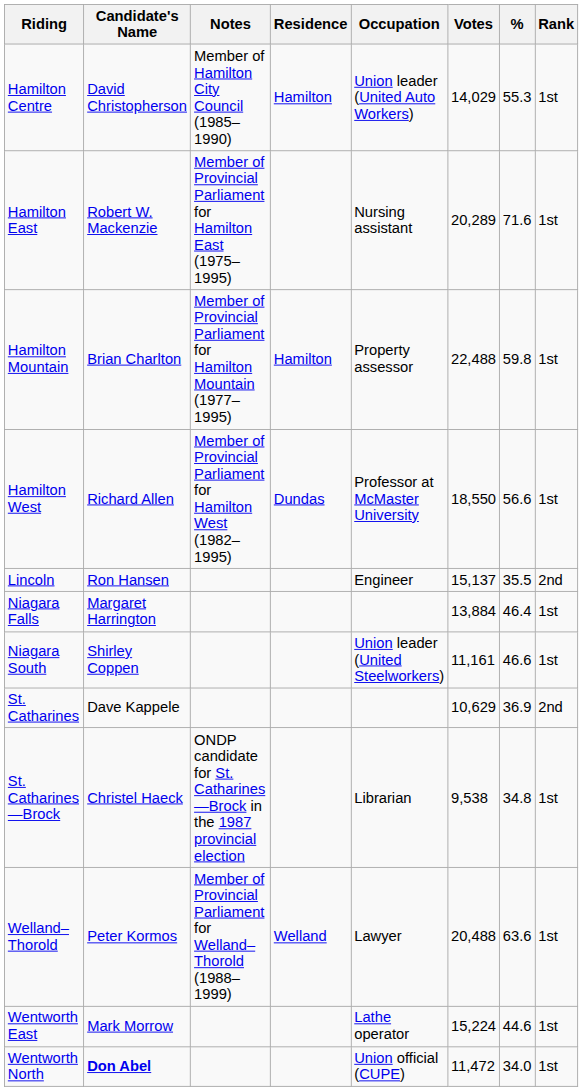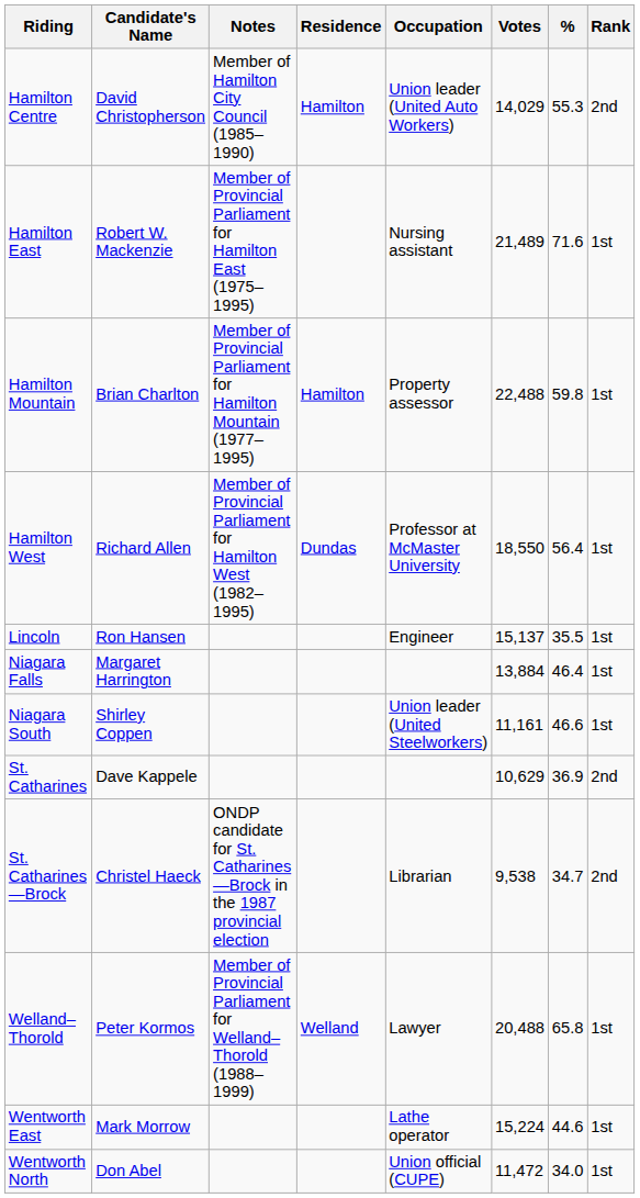Hamilton Centre | Rank: 1st -> 2nd
Hamilton East | Votes: 20,289 -> 21,489
Hamilton West | %: 56.6 -> 56.4
Lincoln | Rank: 2nd -> 1st
St. Catharines—Brock | %: 34.8 -> 34.7
St. Catharines—Brock | Rank: 1st -> 2nd
Welland–Thorold | %: 63.6 -> 65.8
Wentworth North | Candidate's Name: bold -> normal
